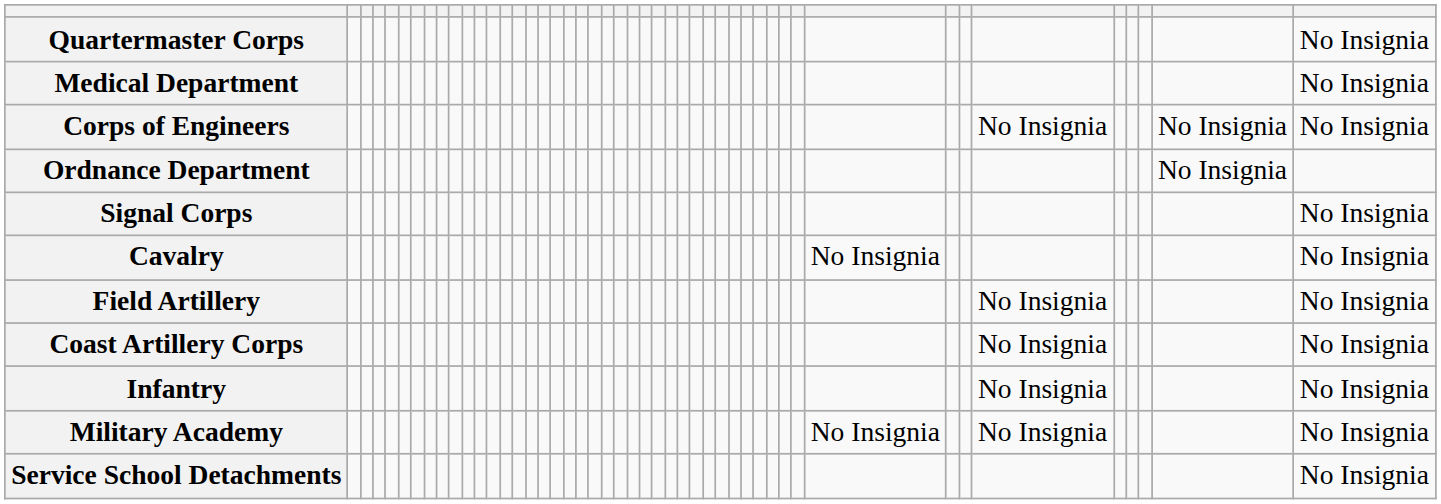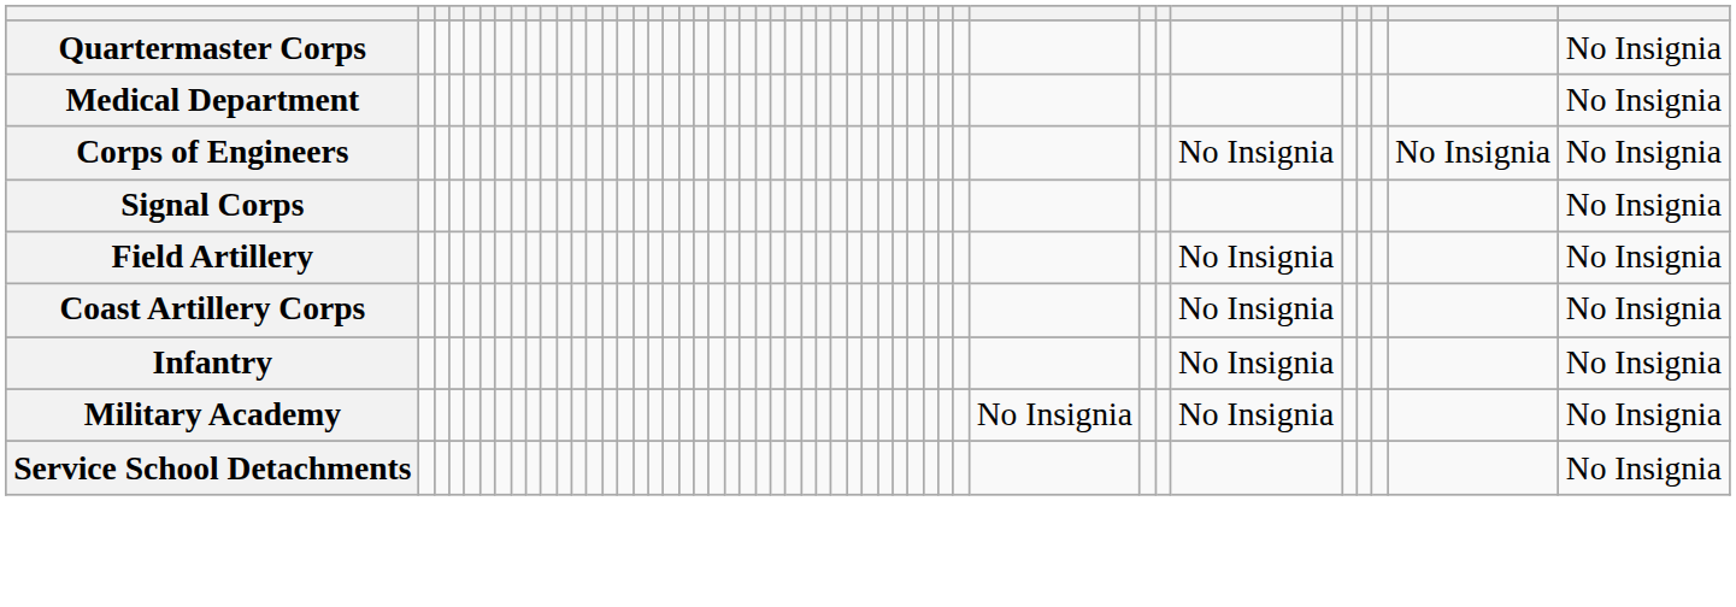- row: Ordnance Department | No Insignia
- row: Cavalry | No Insignia | No Insignia
